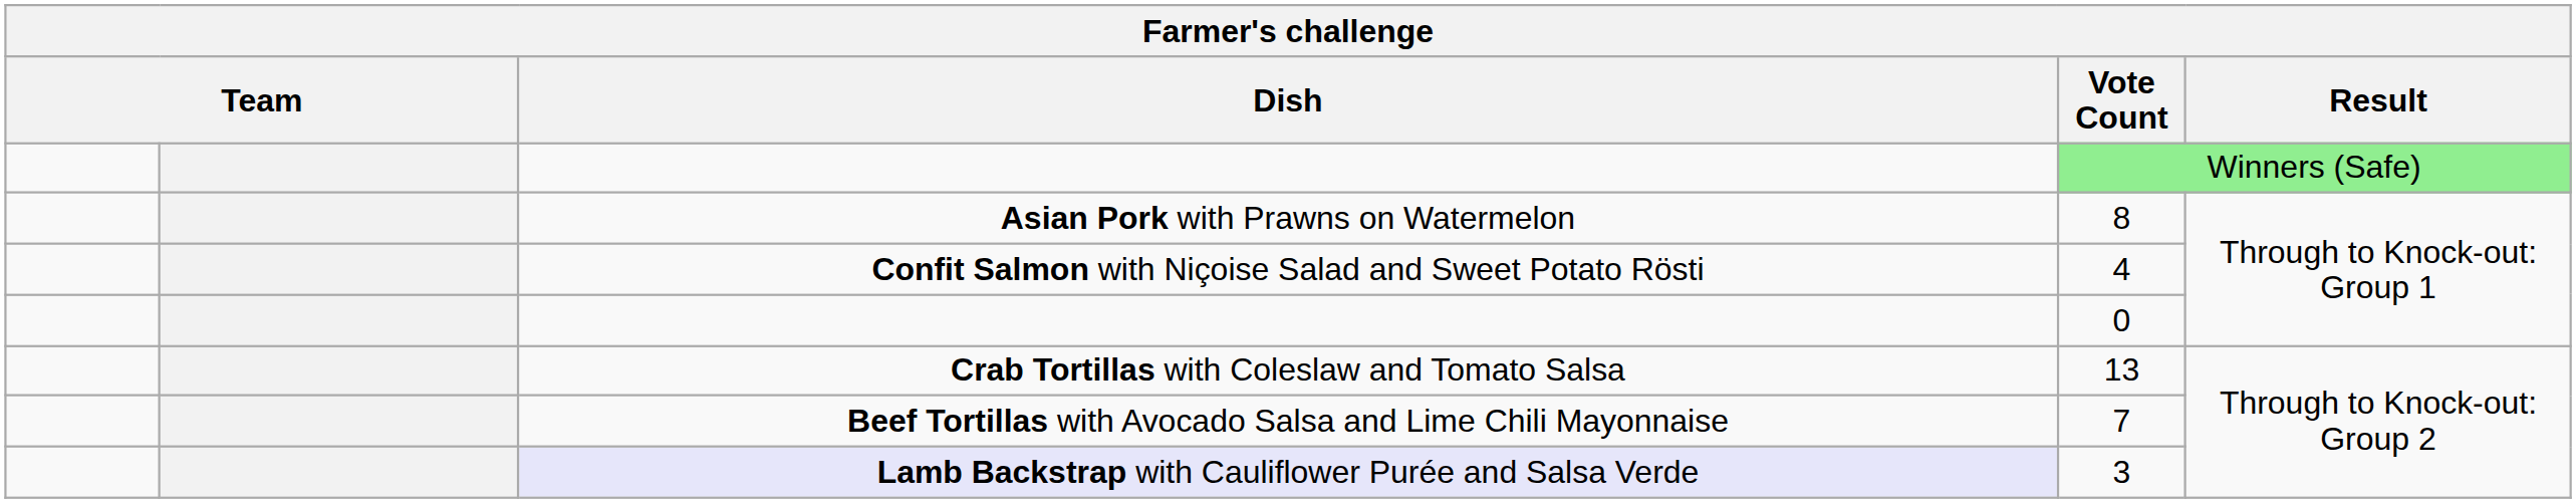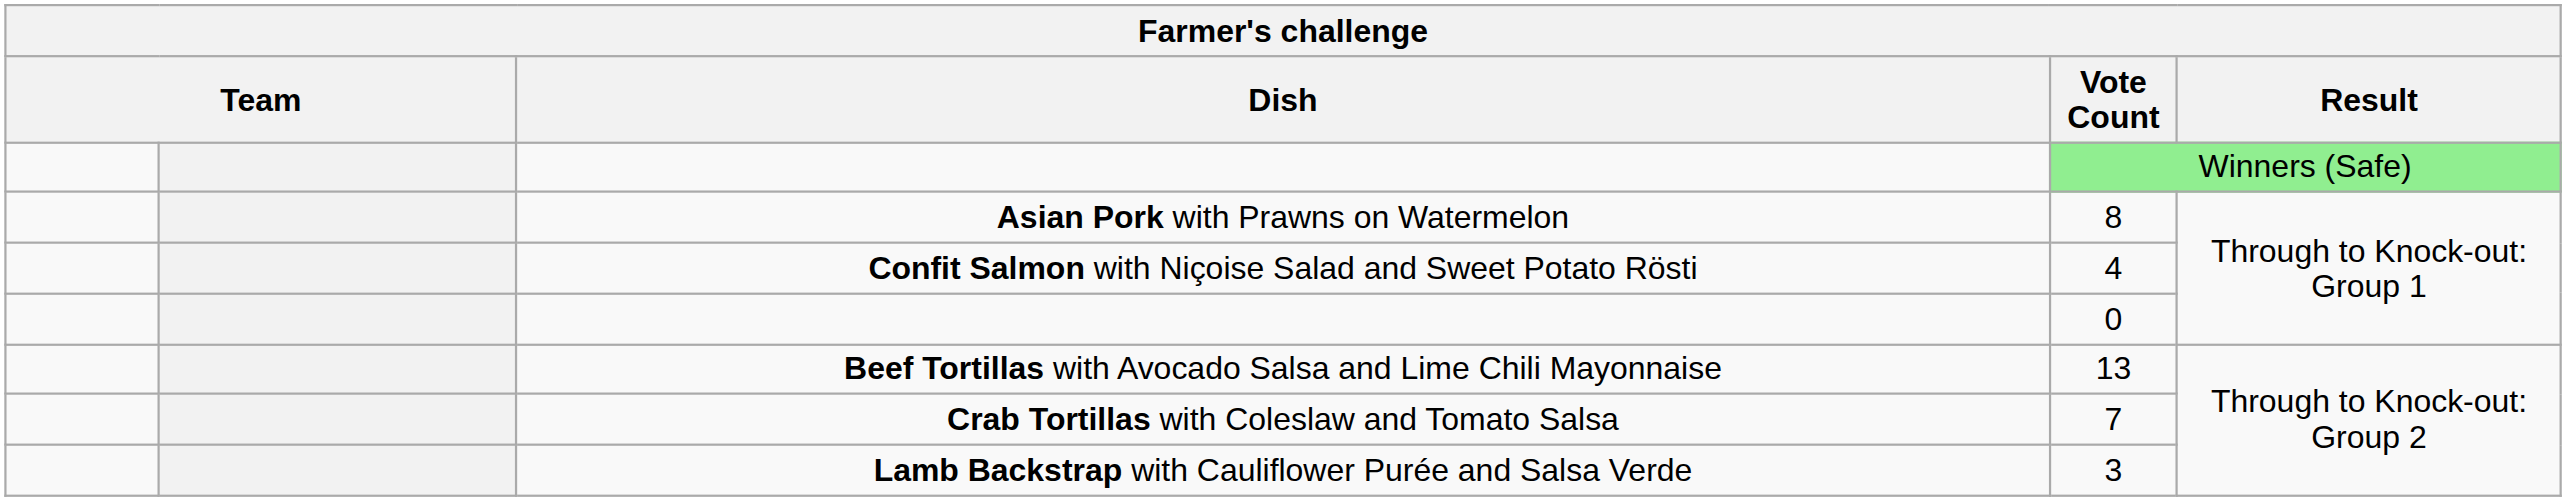13 | Dish: Crab Tortillas with Coleslaw and Tomato Salsa -> Beef Tortillas with Avocado Salsa and Lime Chili Mayonnaise
7 | Dish: Beef Tortillas with Avocado Salsa and Lime Chili Mayonnaise -> Crab Tortillas with Coleslaw and Tomato Salsa
3 | Dish: lavender background -> no background
